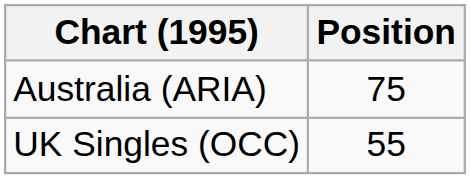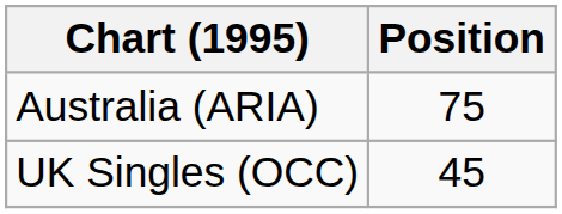UK Singles (OCC) | Position: 55 -> 45
